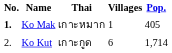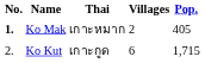Ko Mak | Villages: 1 -> 2
Ko Kut | Pop.: 1,714 -> 1,715
